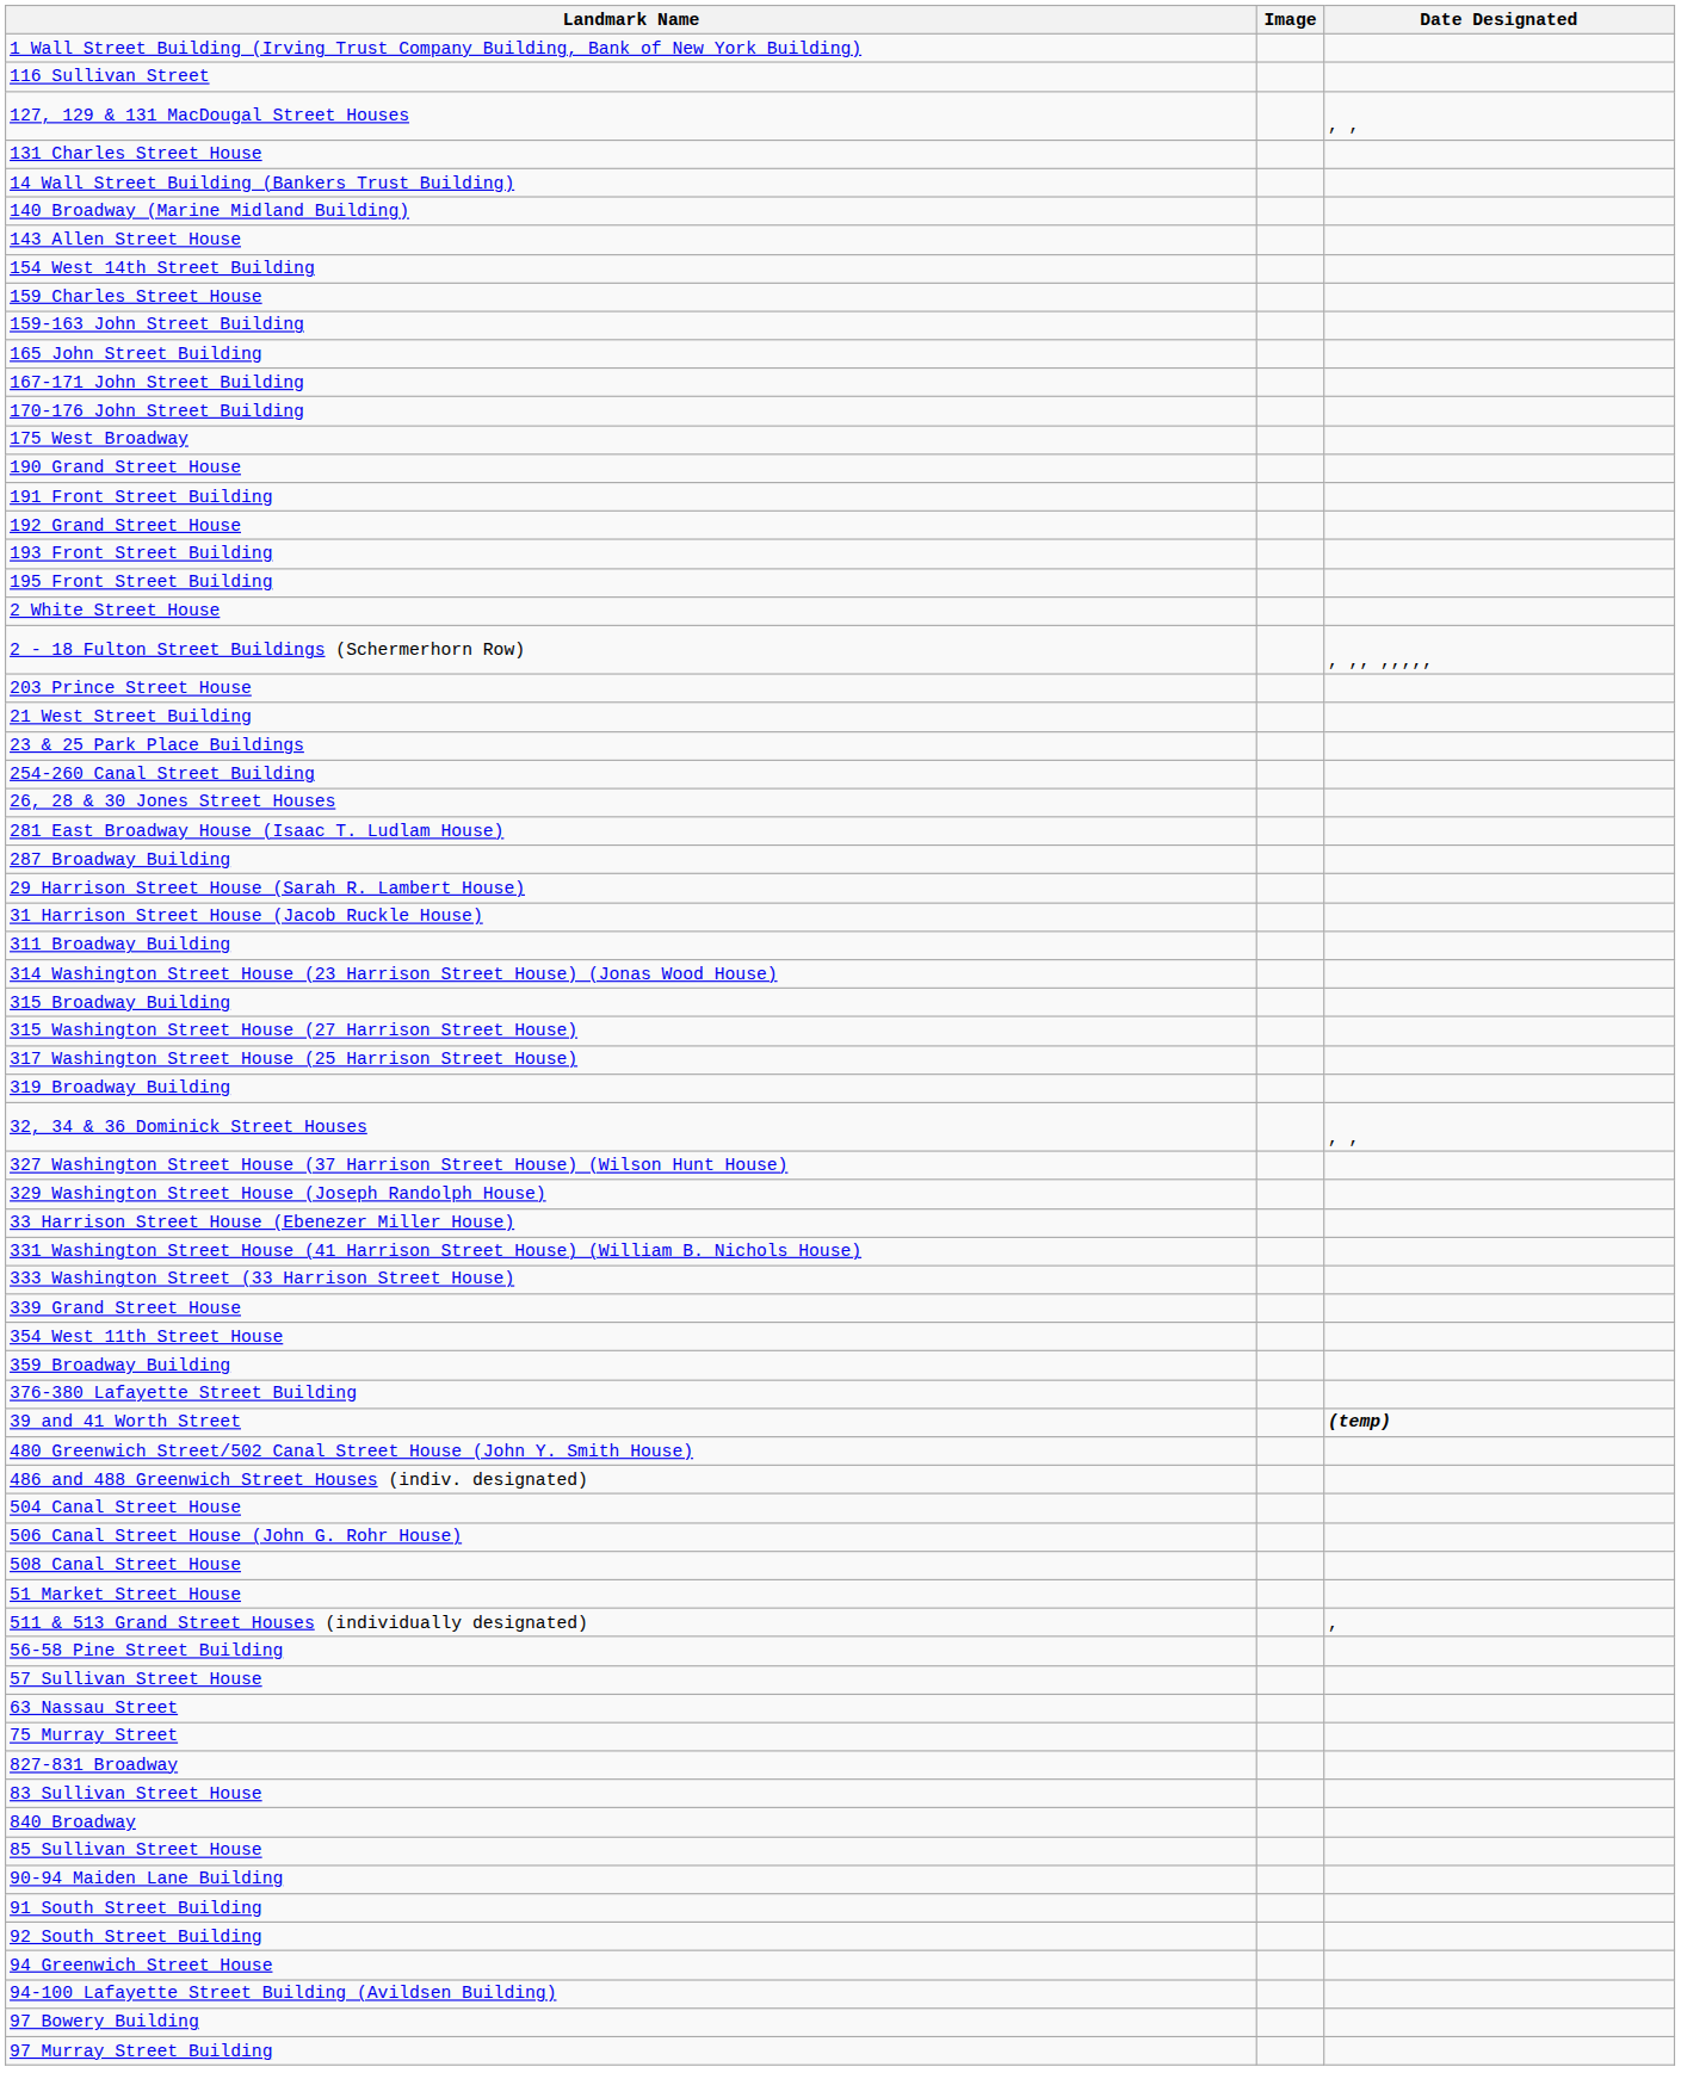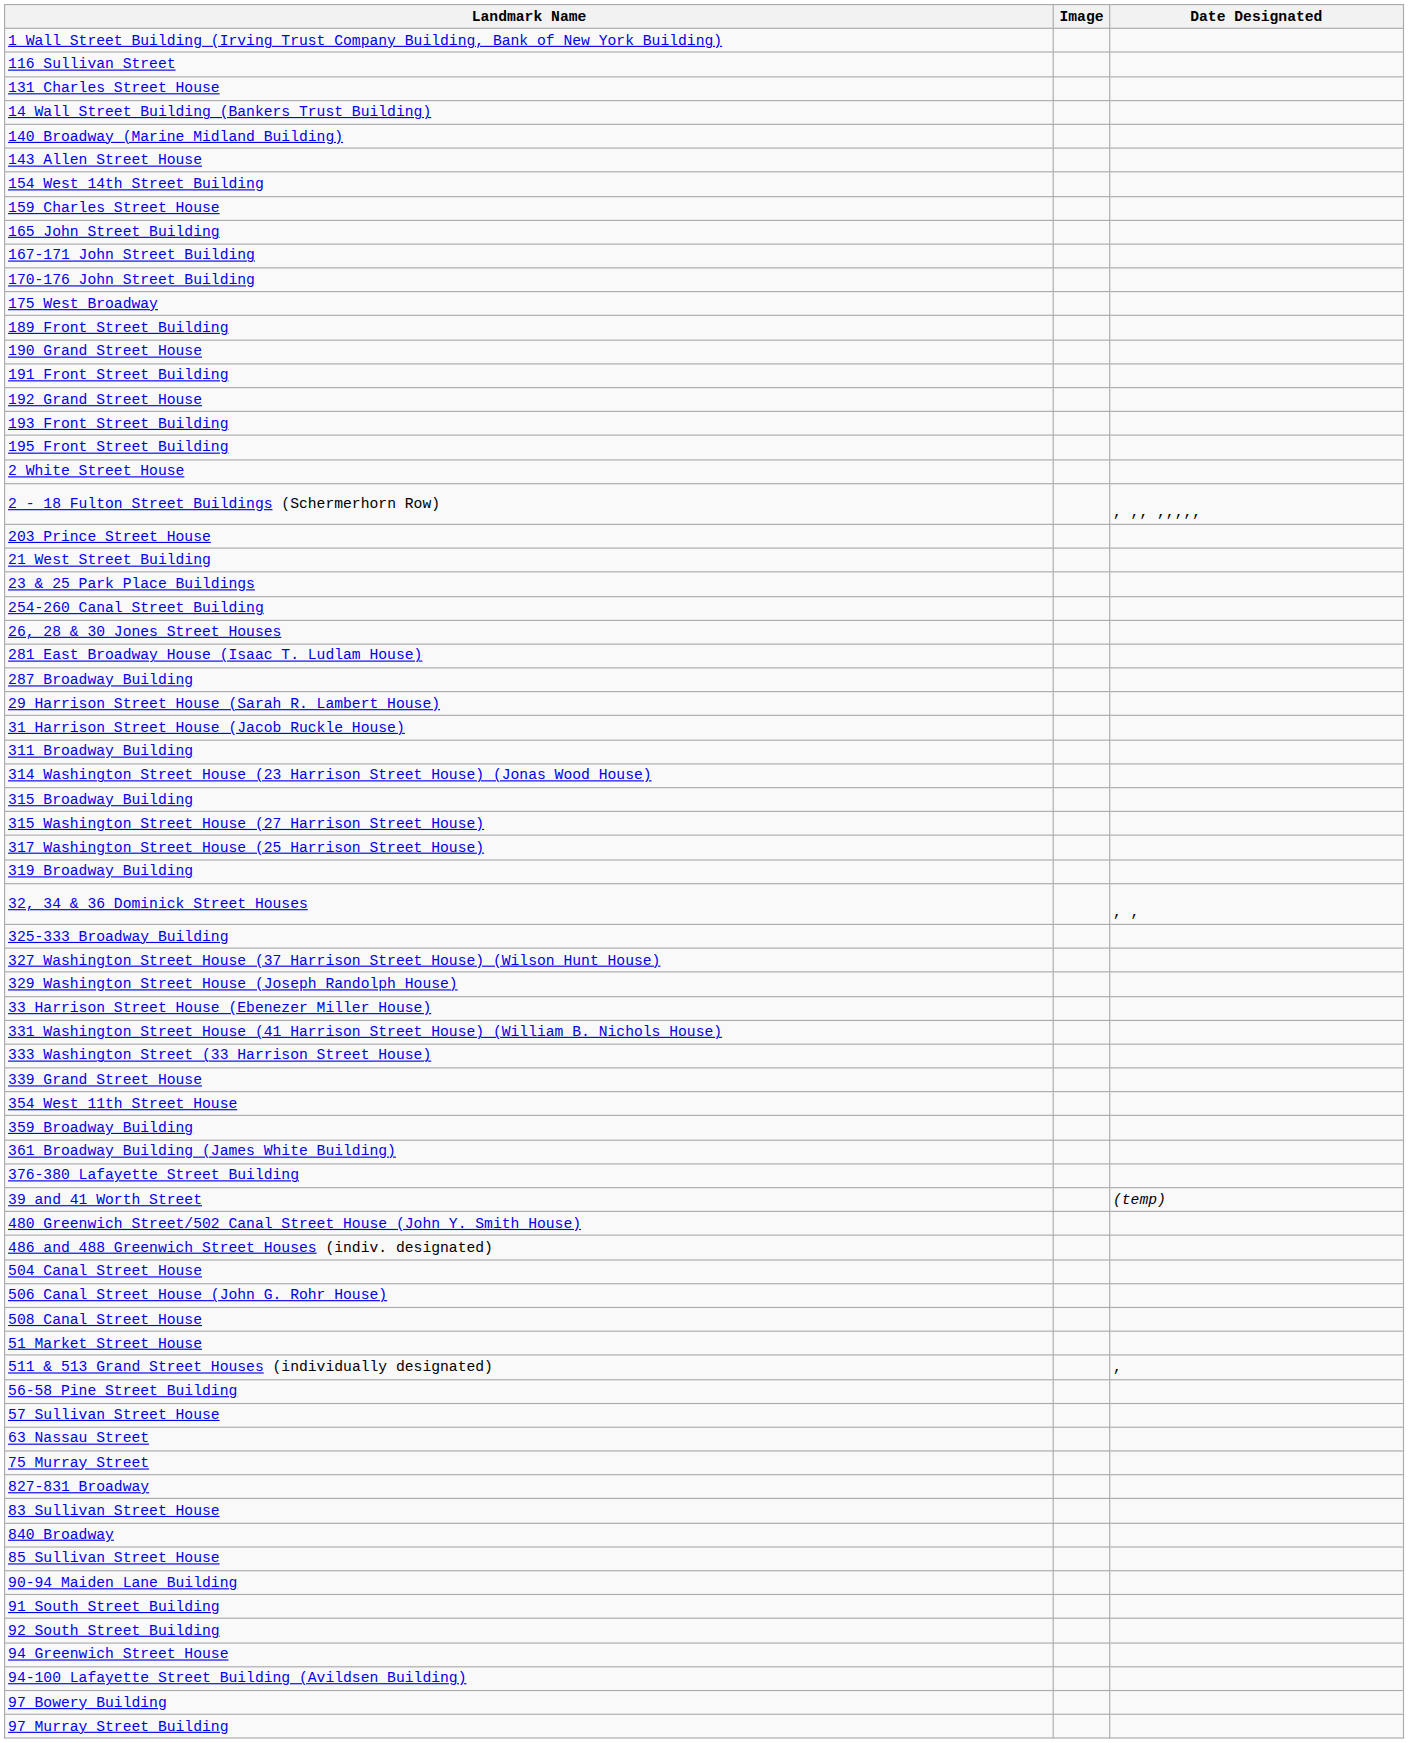- row: 127, 129 & 131 MacDougal Street Houses | , ,
- row: 159-163 John Street Building
+ row: 189 Front Street Building
+ row: 325-333 Broadway Building
+ row: 361 Broadway Building (James White Building)
39 and 41 Worth Street | Date Designated: bold -> normal
